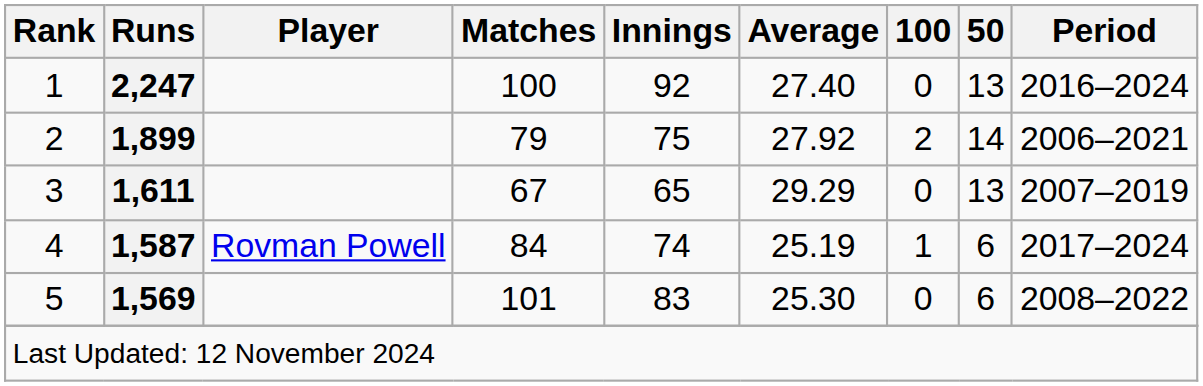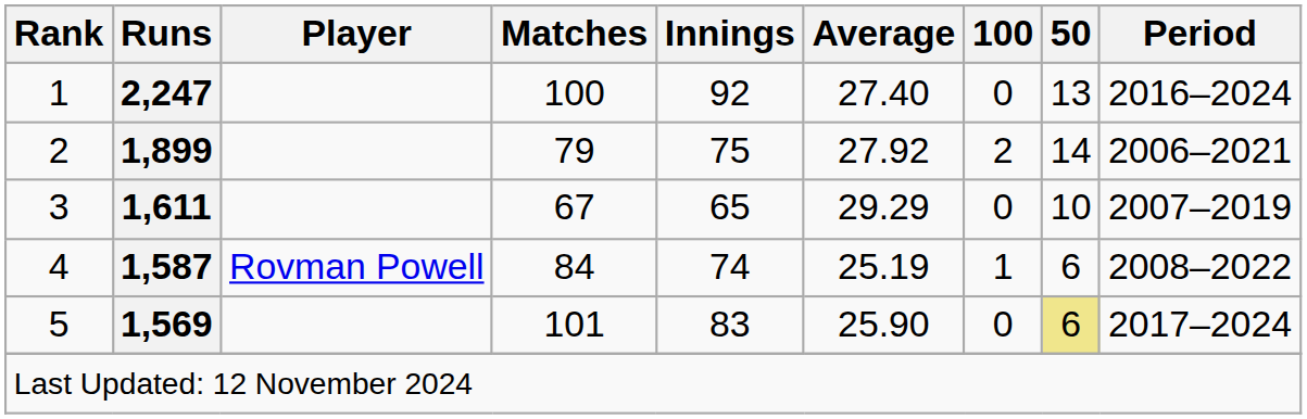3 | 50: 13 -> 10
4 | Period: 2017–2024 -> 2008–2022
5 | Average: 25.30 -> 25.90
5 | 50: no background -> khaki background
5 | Period: 2008–2022 -> 2017–2024
